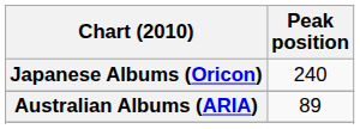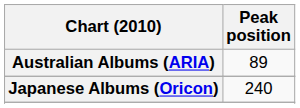rows swapped: Australian Albums (ARIA) <-> Japanese Albums (Oricon)
